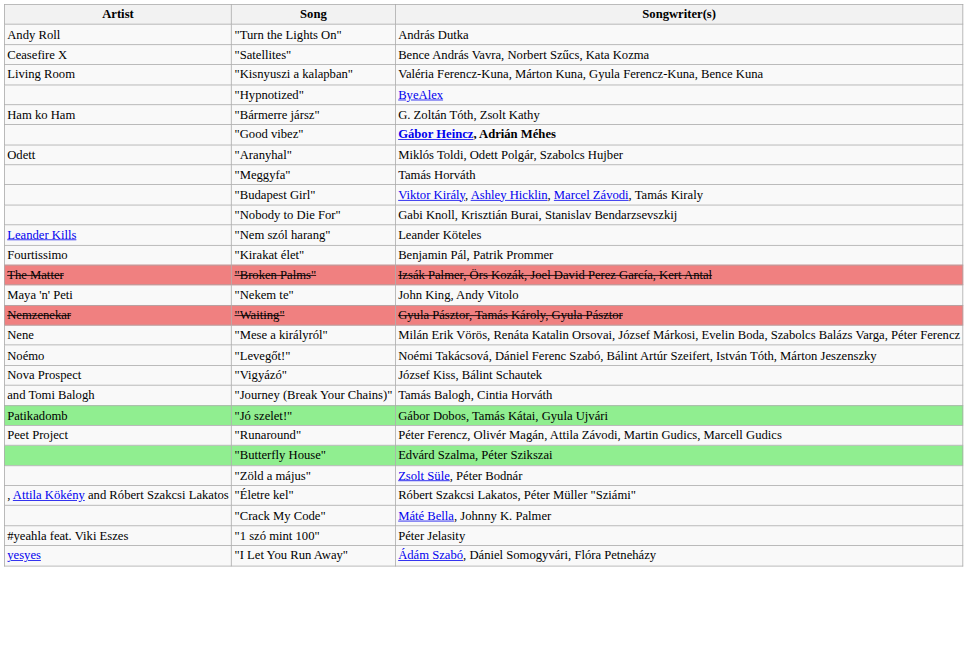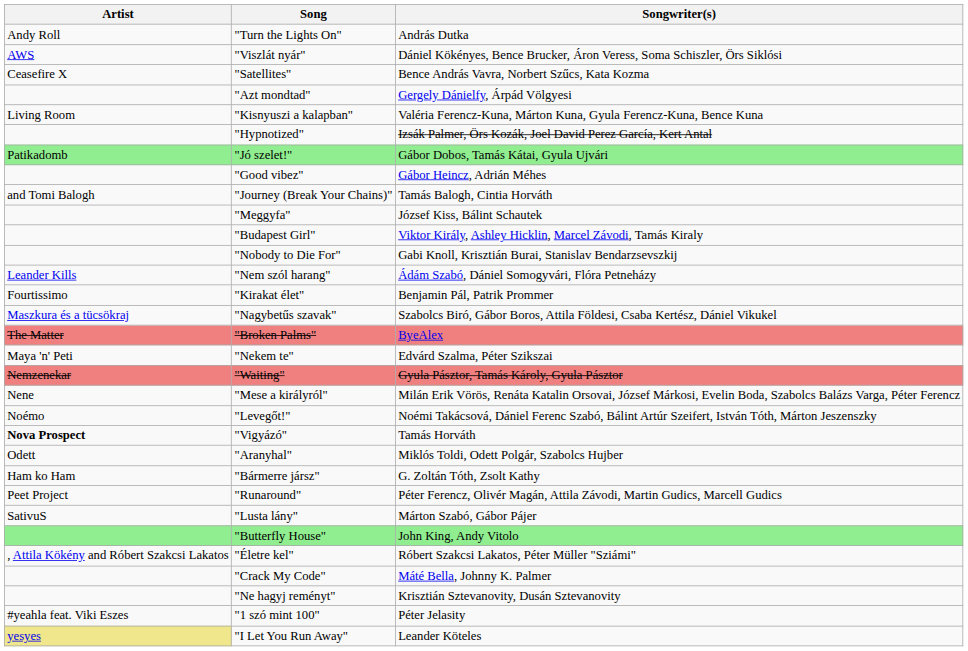+ row: AWS | "Viszlát nyár" | Dániel Kökényes, Bence Brucker, Áron Veress, Soma Schiszler, Örs Siklósi
+ row: "Azt mondtad" | Gergely Dánielfy, Árpád Völgyesi
"Hypnotized" | Songwriter(s): ByeAlex -> Izsák Palmer, Örs Kozák, Joel David Perez García, Kert Antal
rows swapped: "Bármerre jársz" <-> "Jó szelet!"
"Good vibez" | Songwriter(s): bold -> normal
rows swapped: "Journey (Break Your Chains)" <-> "Aranyhal"
"Meggyfa" | Songwriter(s): Tamás Horváth -> József Kiss, Bálint Schautek
"Nem szól harang" | Songwriter(s): Leander Köteles -> Ádám Szabó, Dániel Somogyvári, Flóra Petneházy
+ row: Maszkura és a tücsökraj | "Nagybetűs szavak" | Szabolcs Biró, Gábor Boros, Attila Földesi, Csaba Kertész, Dániel Vikukel
"Broken Palms" | Songwriter(s): Izsák Palmer, Örs Kozák, Joel David Perez García, Kert Antal -> ByeAlex
"Nekem te" | Songwriter(s): John King, Andy Vitolo -> Edvárd Szalma, Péter Szikszai
"Vigyázó" | Artist: normal -> bold
"Vigyázó" | Songwriter(s): József Kiss, Bálint Schautek -> Tamás Horváth
+ row: SativuS | "Lusta lány" | Márton Szabó, Gábor Pájer
"Butterfly House" | Songwriter(s): Edvárd Szalma, Péter Szikszai -> John King, Andy Vitolo
- row: "Zöld a május" | Zsolt Süle, Péter Bodnár
+ row: "Ne hagyj reményt" | Krisztián Sztevanovity, Dusán Sztevanovity
"I Let You Run Away" | Artist: no background -> khaki background
"I Let You Run Away" | Songwriter(s): Ádám Szabó, Dániel Somogyvári, Flóra Petneházy -> Leander Köteles
